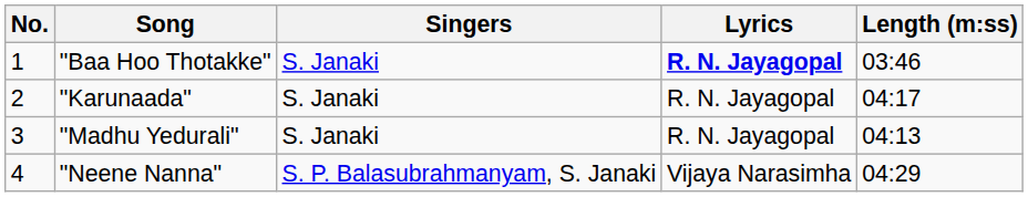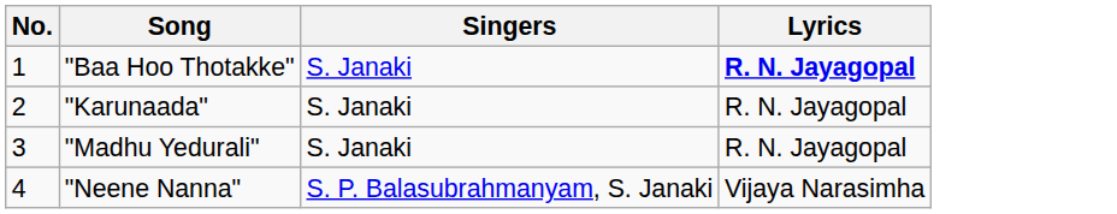- column: Length (m:ss) | 03:46 | 04:17 | 04:13 | 04:29
